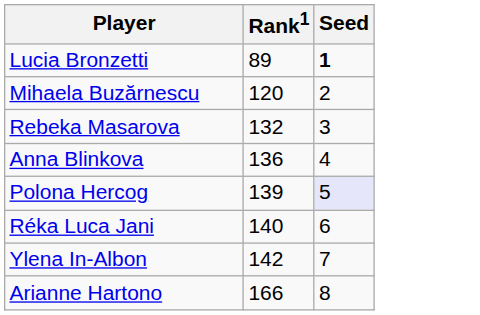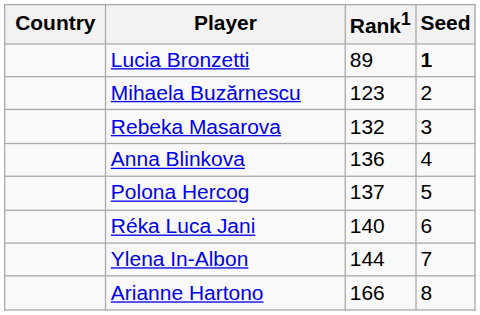+ column: Country
Mihaela Buzărnescu | Rank1: 120 -> 123
Polona Hercog | Rank1: 139 -> 137
Polona Hercog | Seed: lavender background -> no background
Ylena In-Albon | Rank1: 142 -> 144
